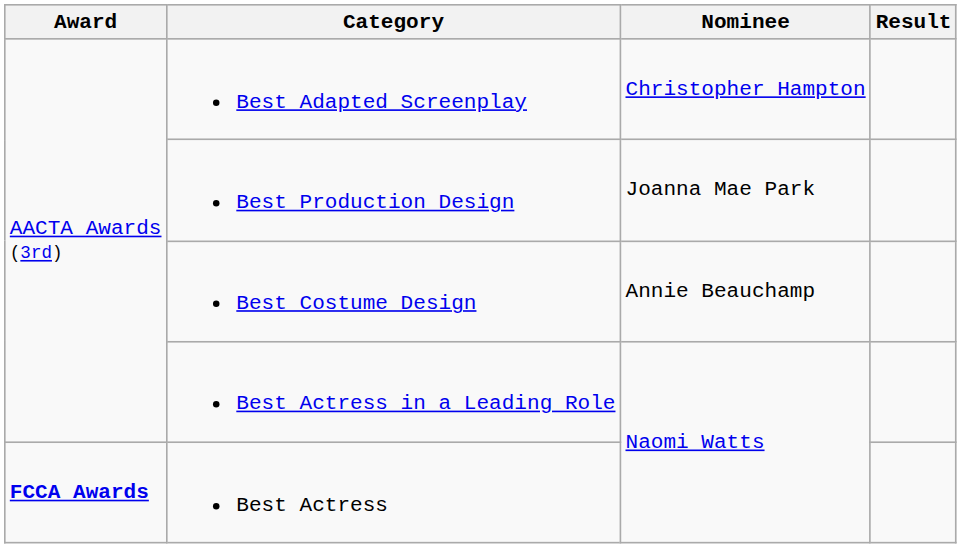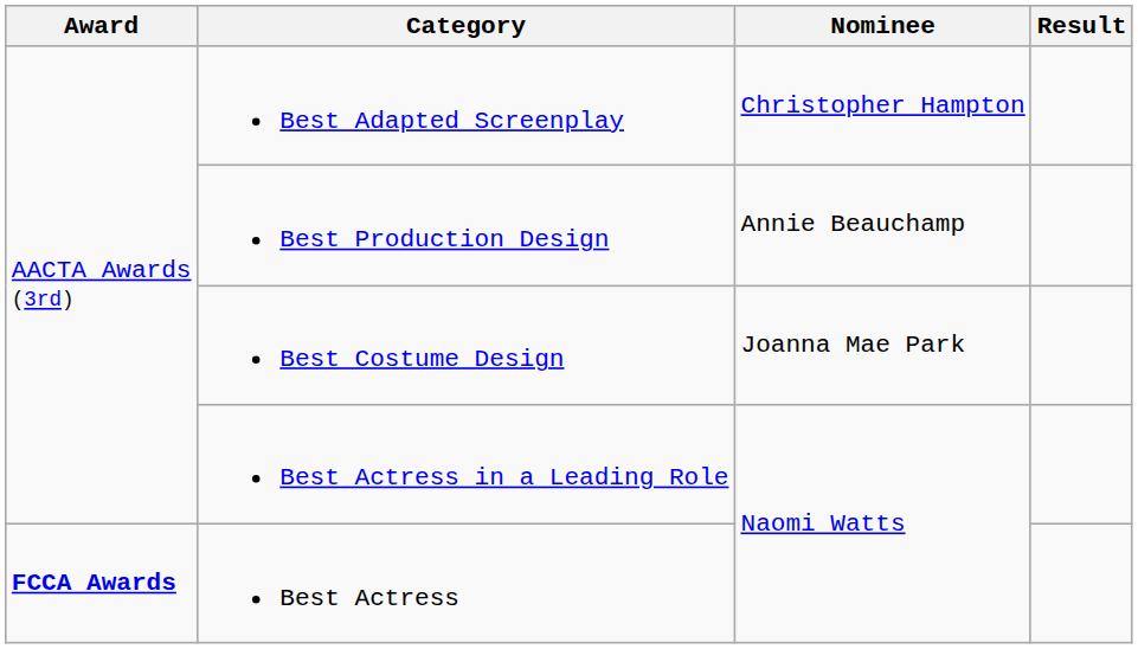Best Production Design | Nominee: Joanna Mae Park -> Annie Beauchamp
Best Costume Design | Nominee: Annie Beauchamp -> Joanna Mae Park
